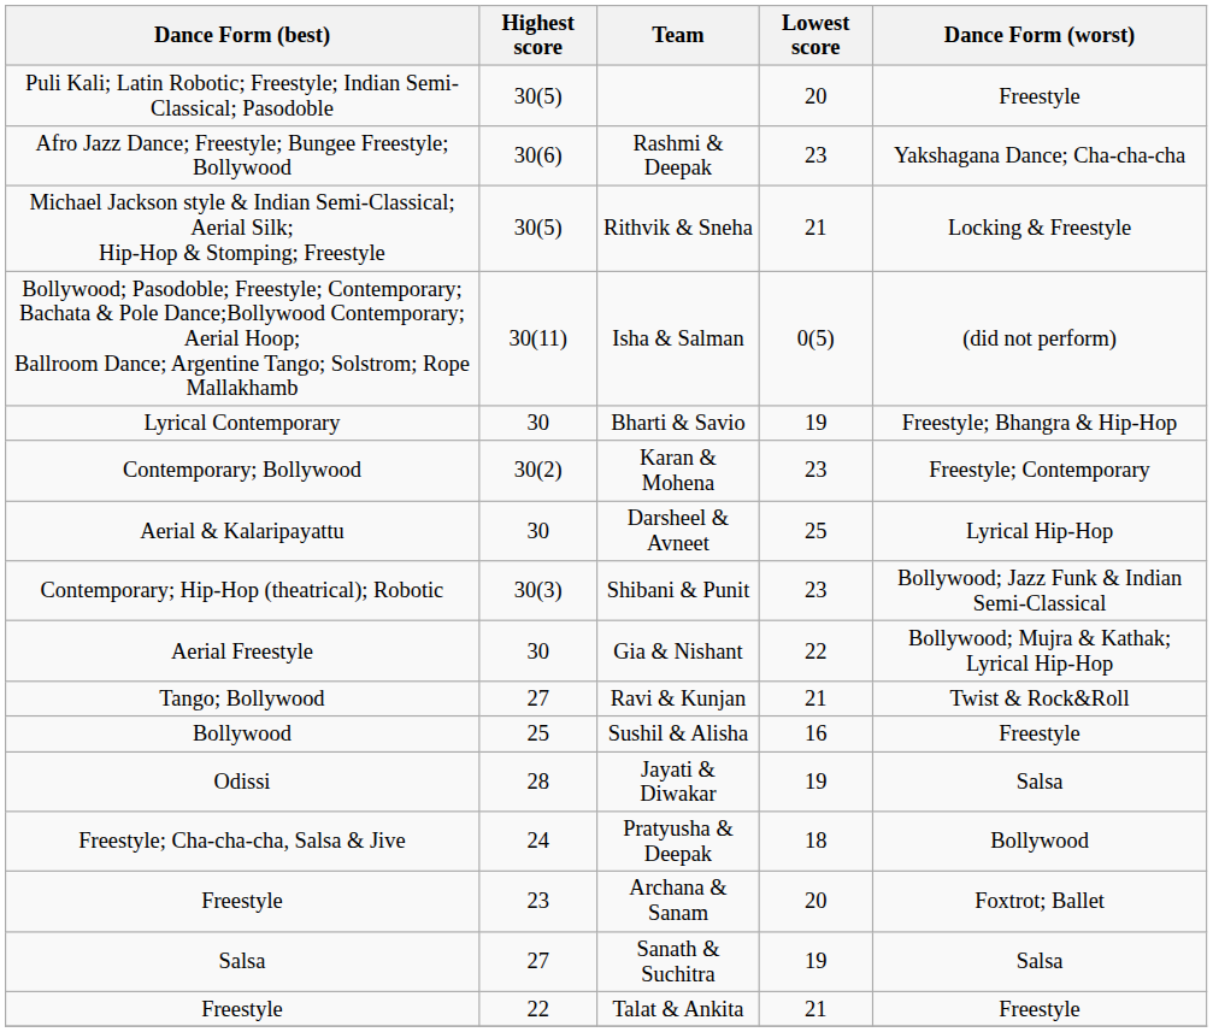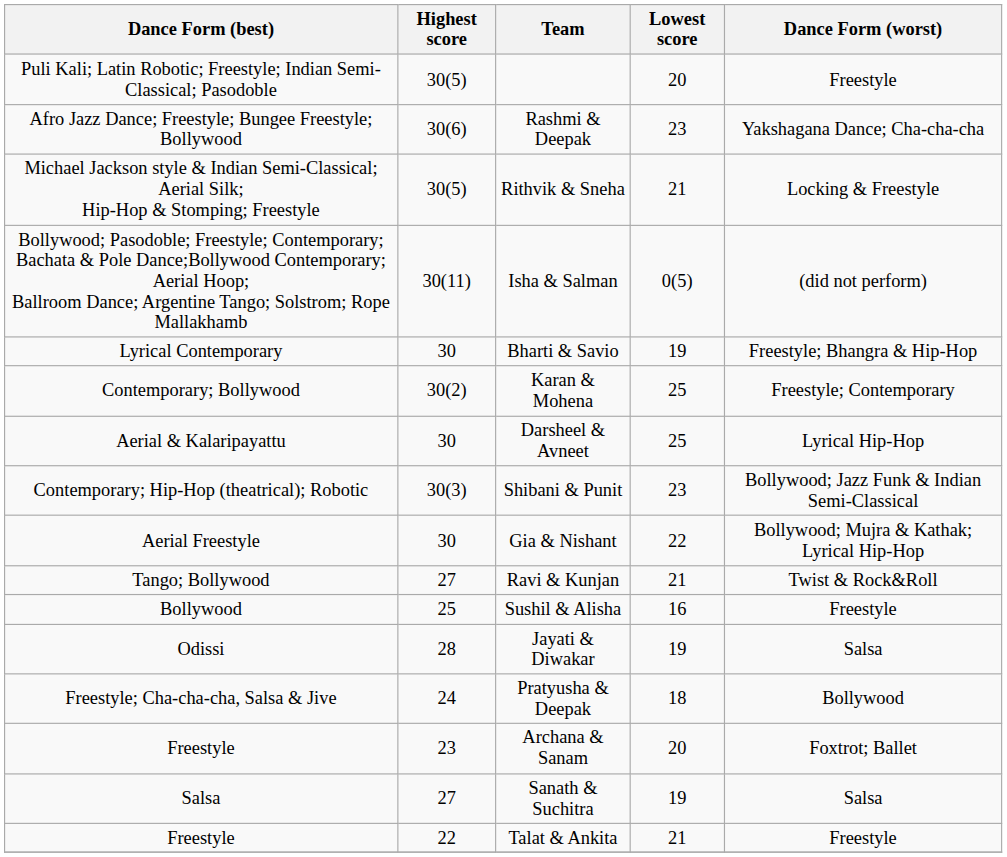Karan & Mohena | Lowest score: 23 -> 25
